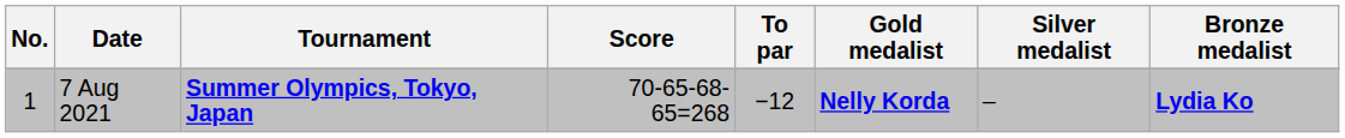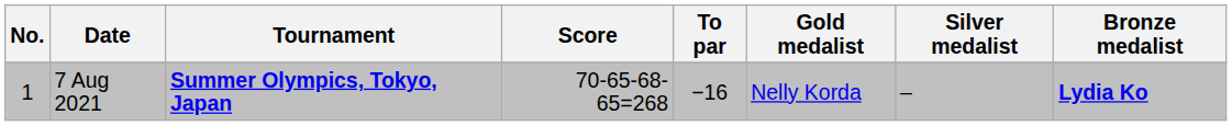7 Aug 2021 | To par: −12 -> −16
7 Aug 2021 | Gold medalist: bold -> normal
